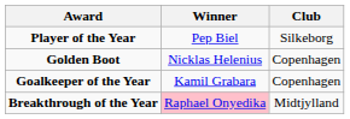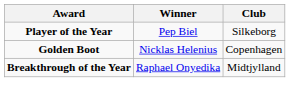- row: Goalkeeper of the Year | Kamil Grabara | Copenhagen
Breakthrough of the Year | Winner: pink background -> no background
